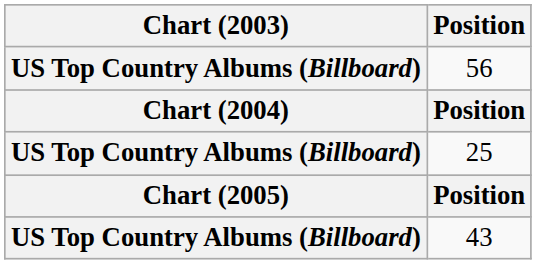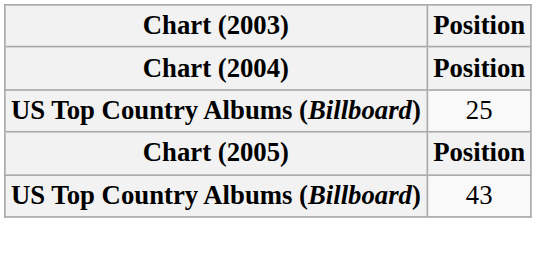- row: US Top Country Albums (Billboard) | 56
